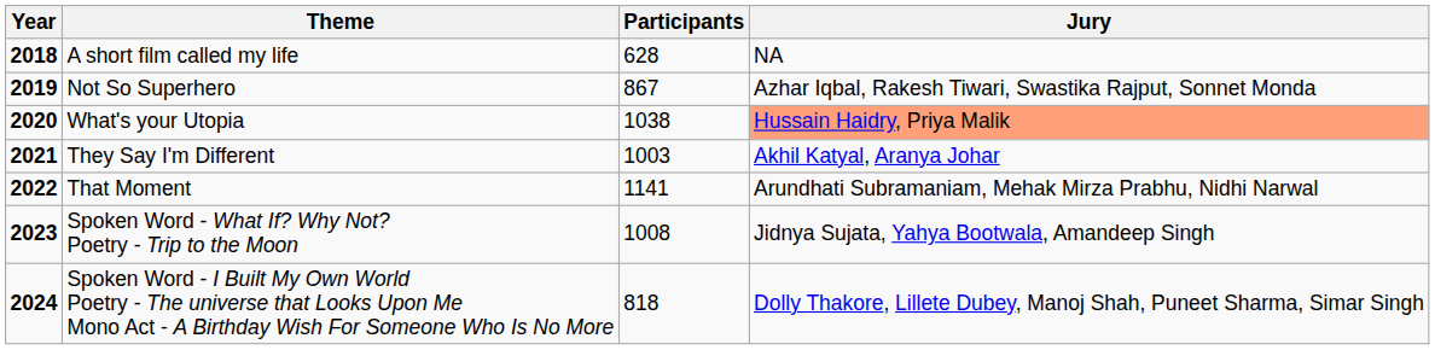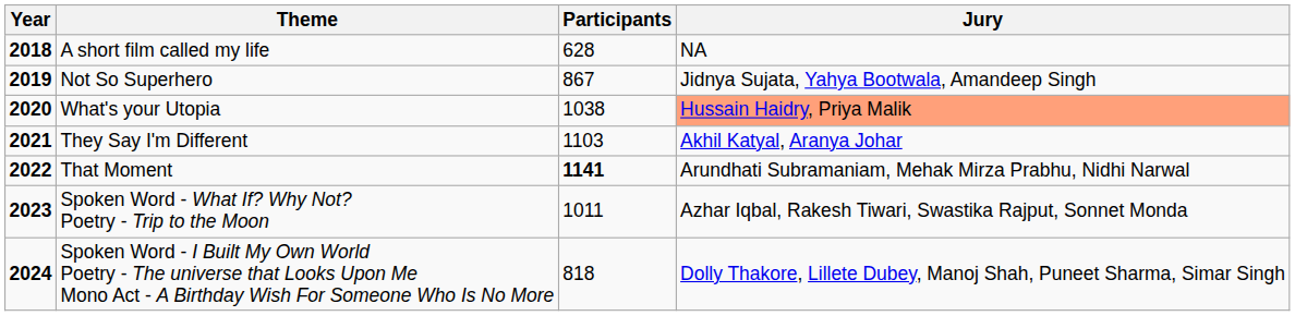Not So Superhero | Jury: Azhar Iqbal, Rakesh Tiwari, Swastika Rajput, Sonnet Monda -> Jidnya Sujata, Yahya Bootwala, Amandeep Singh
They Say I'm Different | Participants: 1003 -> 1103
That Moment | Participants: normal -> bold
Spoken Word - What If? Why Not? Poetry - Trip to the Moon | Participants: 1008 -> 1011
Spoken Word - What If? Why Not? Poetry - Trip to the Moon | Jury: Jidnya Sujata, Yahya Bootwala, Amandeep Singh -> Azhar Iqbal, Rakesh Tiwari, Swastika Rajput, Sonnet Monda
